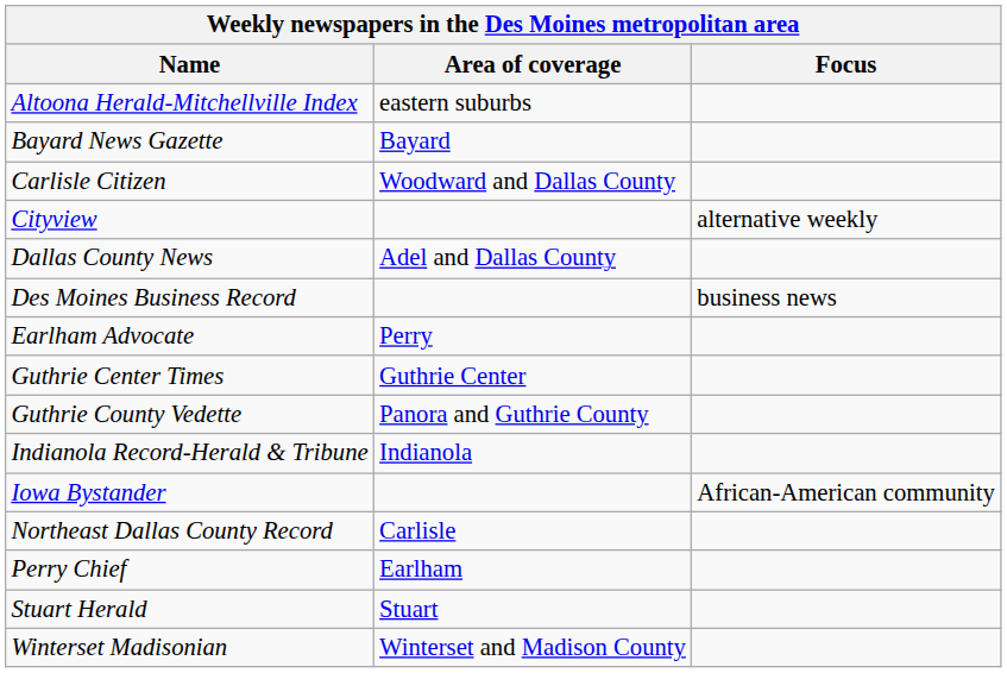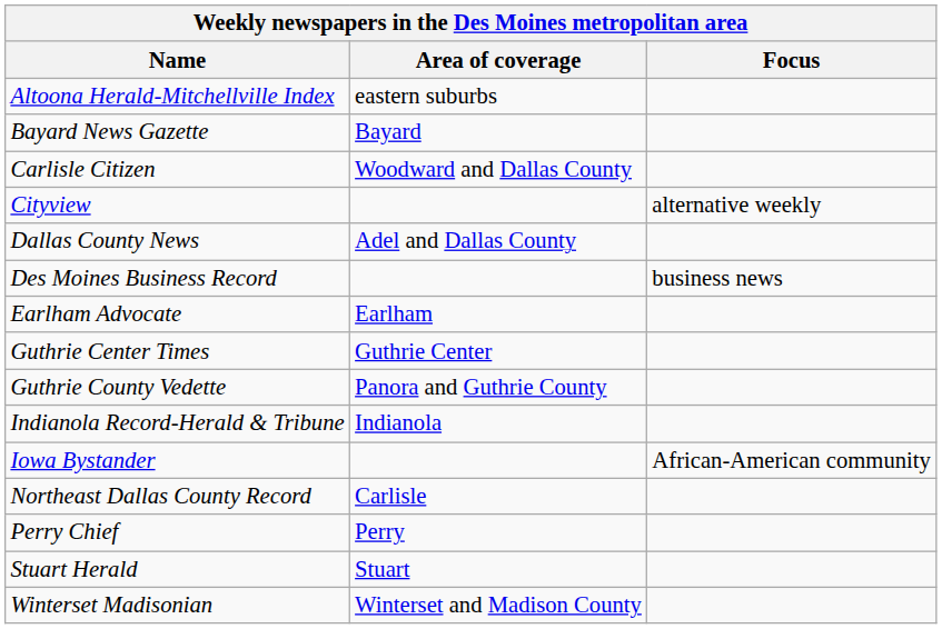Earlham Advocate | Area of coverage: Perry -> Earlham
Perry Chief | Area of coverage: Earlham -> Perry
